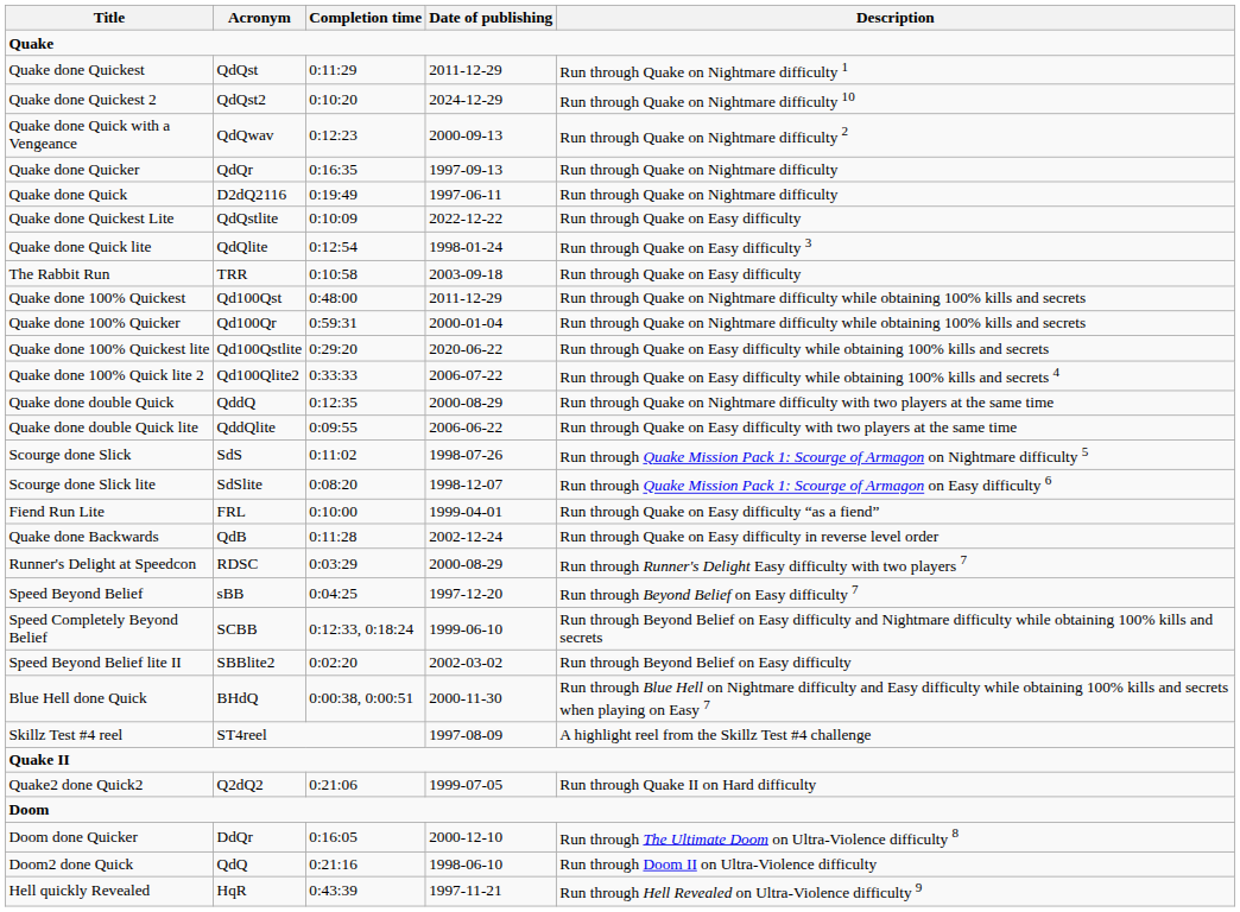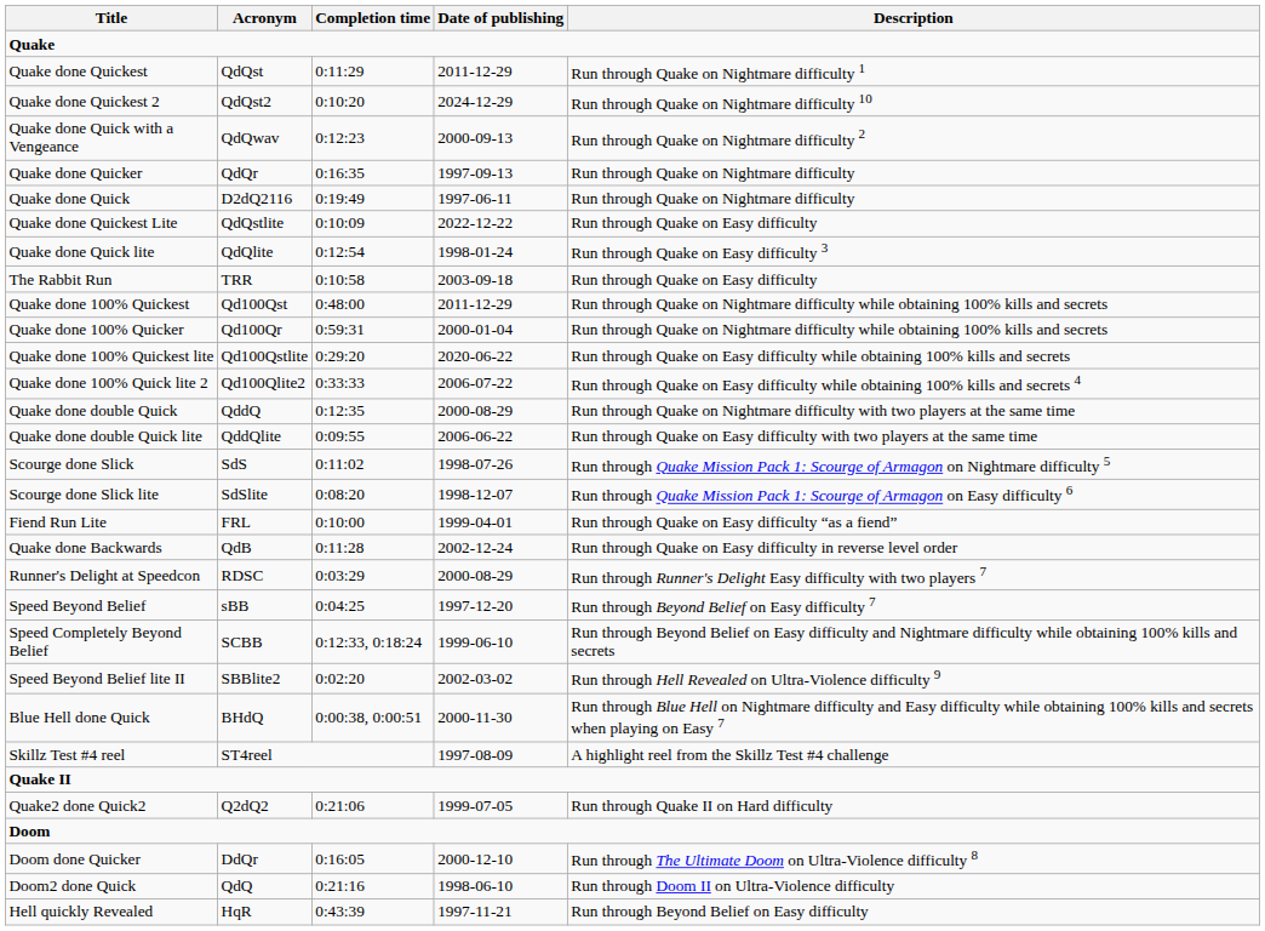Speed Beyond Belief lite II | Description: Run through Beyond Belief on Easy difficulty -> Run through Hell Revealed on Ultra-Violence difficulty 9
Hell quickly Revealed | Description: Run through Hell Revealed on Ultra-Violence difficulty 9 -> Run through Beyond Belief on Easy difficulty
